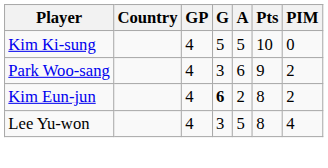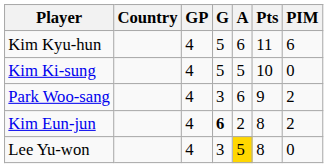+ row: Kim Kyu-hun | 4 | 5 | 6 | 11 | 6
Lee Yu-won | A: no background -> gold background
Lee Yu-won | PIM: 4 -> 0
